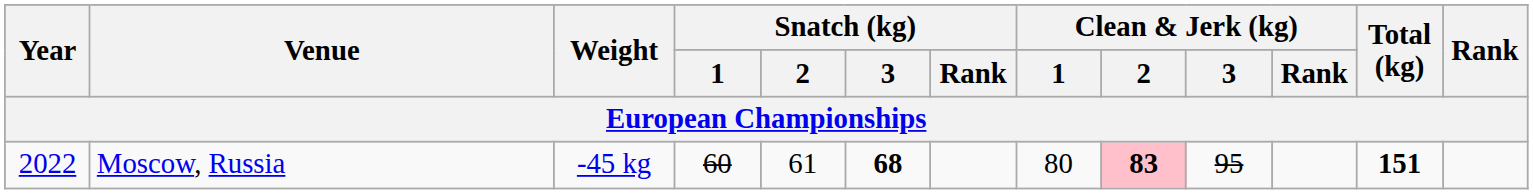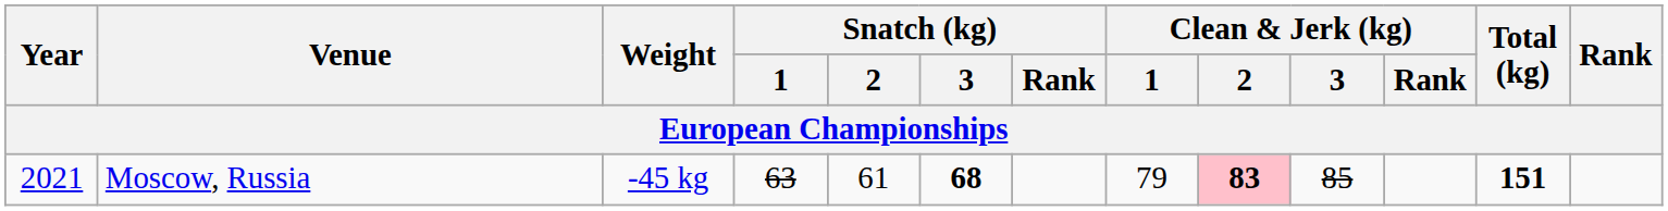Moscow, Russia | Year: 2022 -> 2021
Moscow, Russia | Snatch (kg) / 1: 60 -> 63
Moscow, Russia | Clean & Jerk (kg) / 1: 80 -> 79
Moscow, Russia | Clean & Jerk (kg) / 3: 95 -> 85
